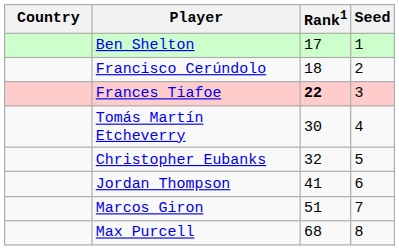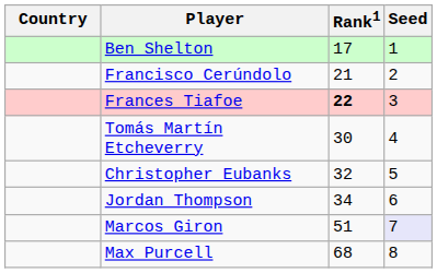Francisco Cerúndolo | Rank1: 18 -> 21
Jordan Thompson | Rank1: 41 -> 34
Marcos Giron | Seed: no background -> lavender background
